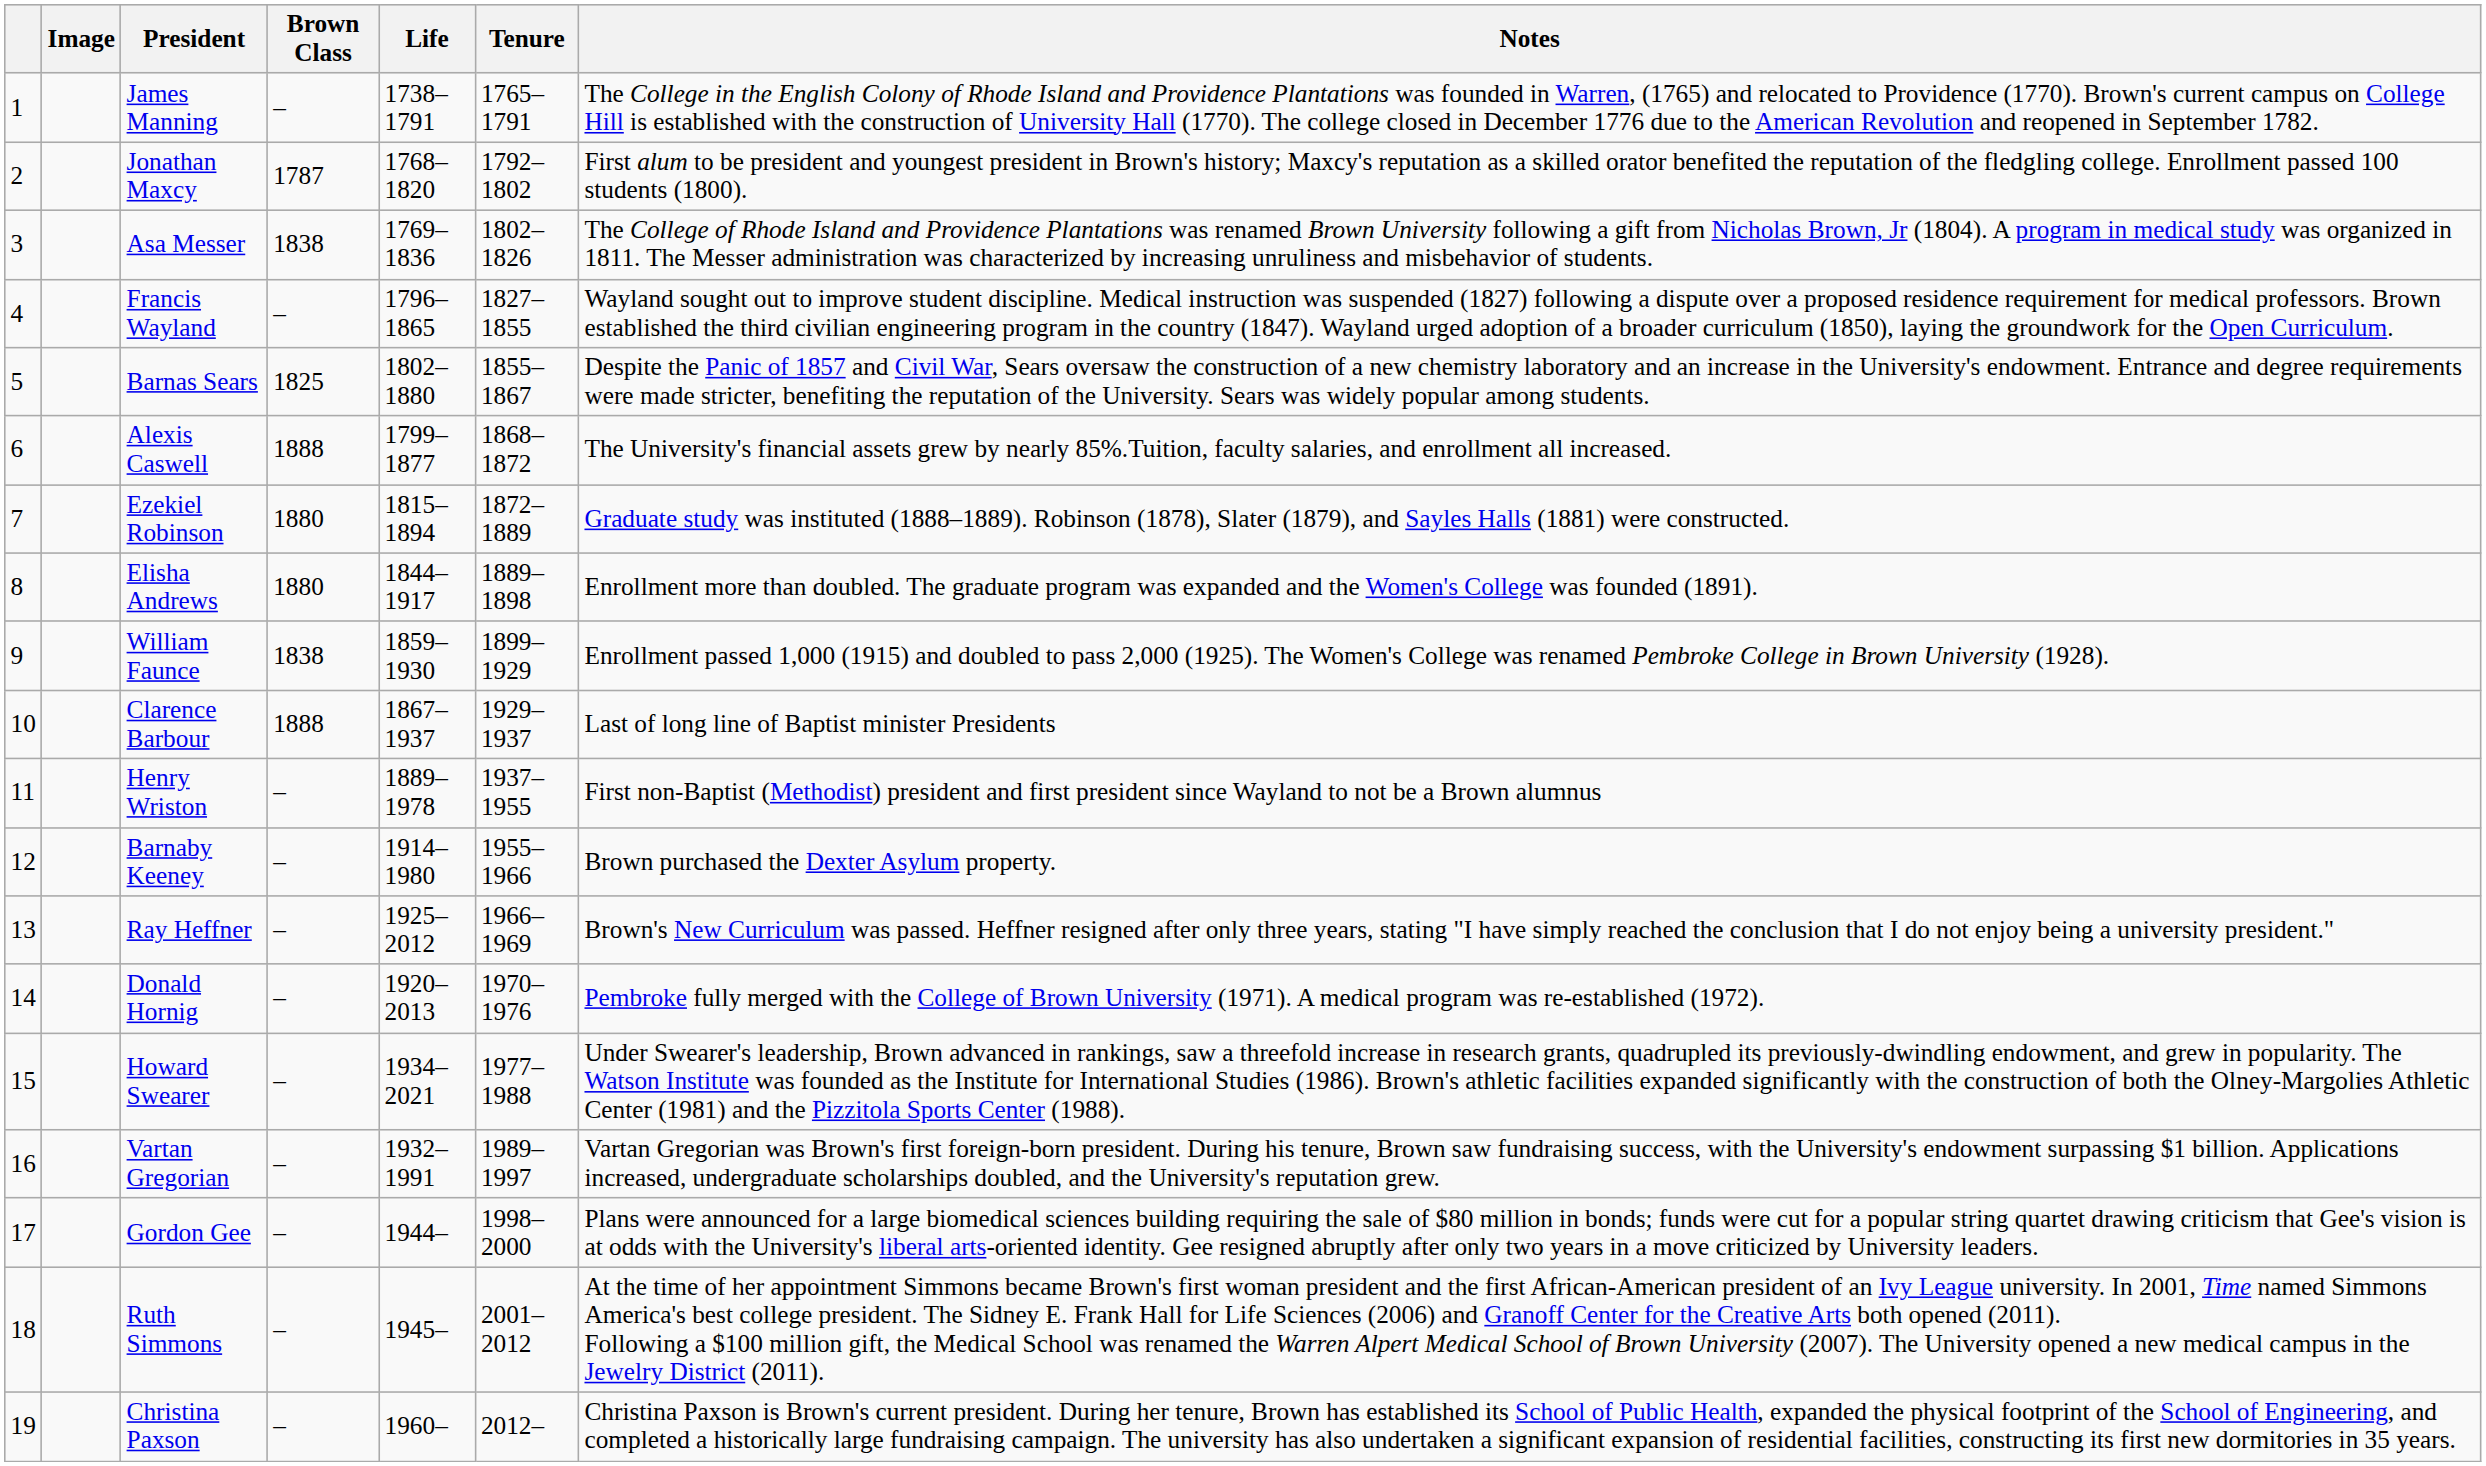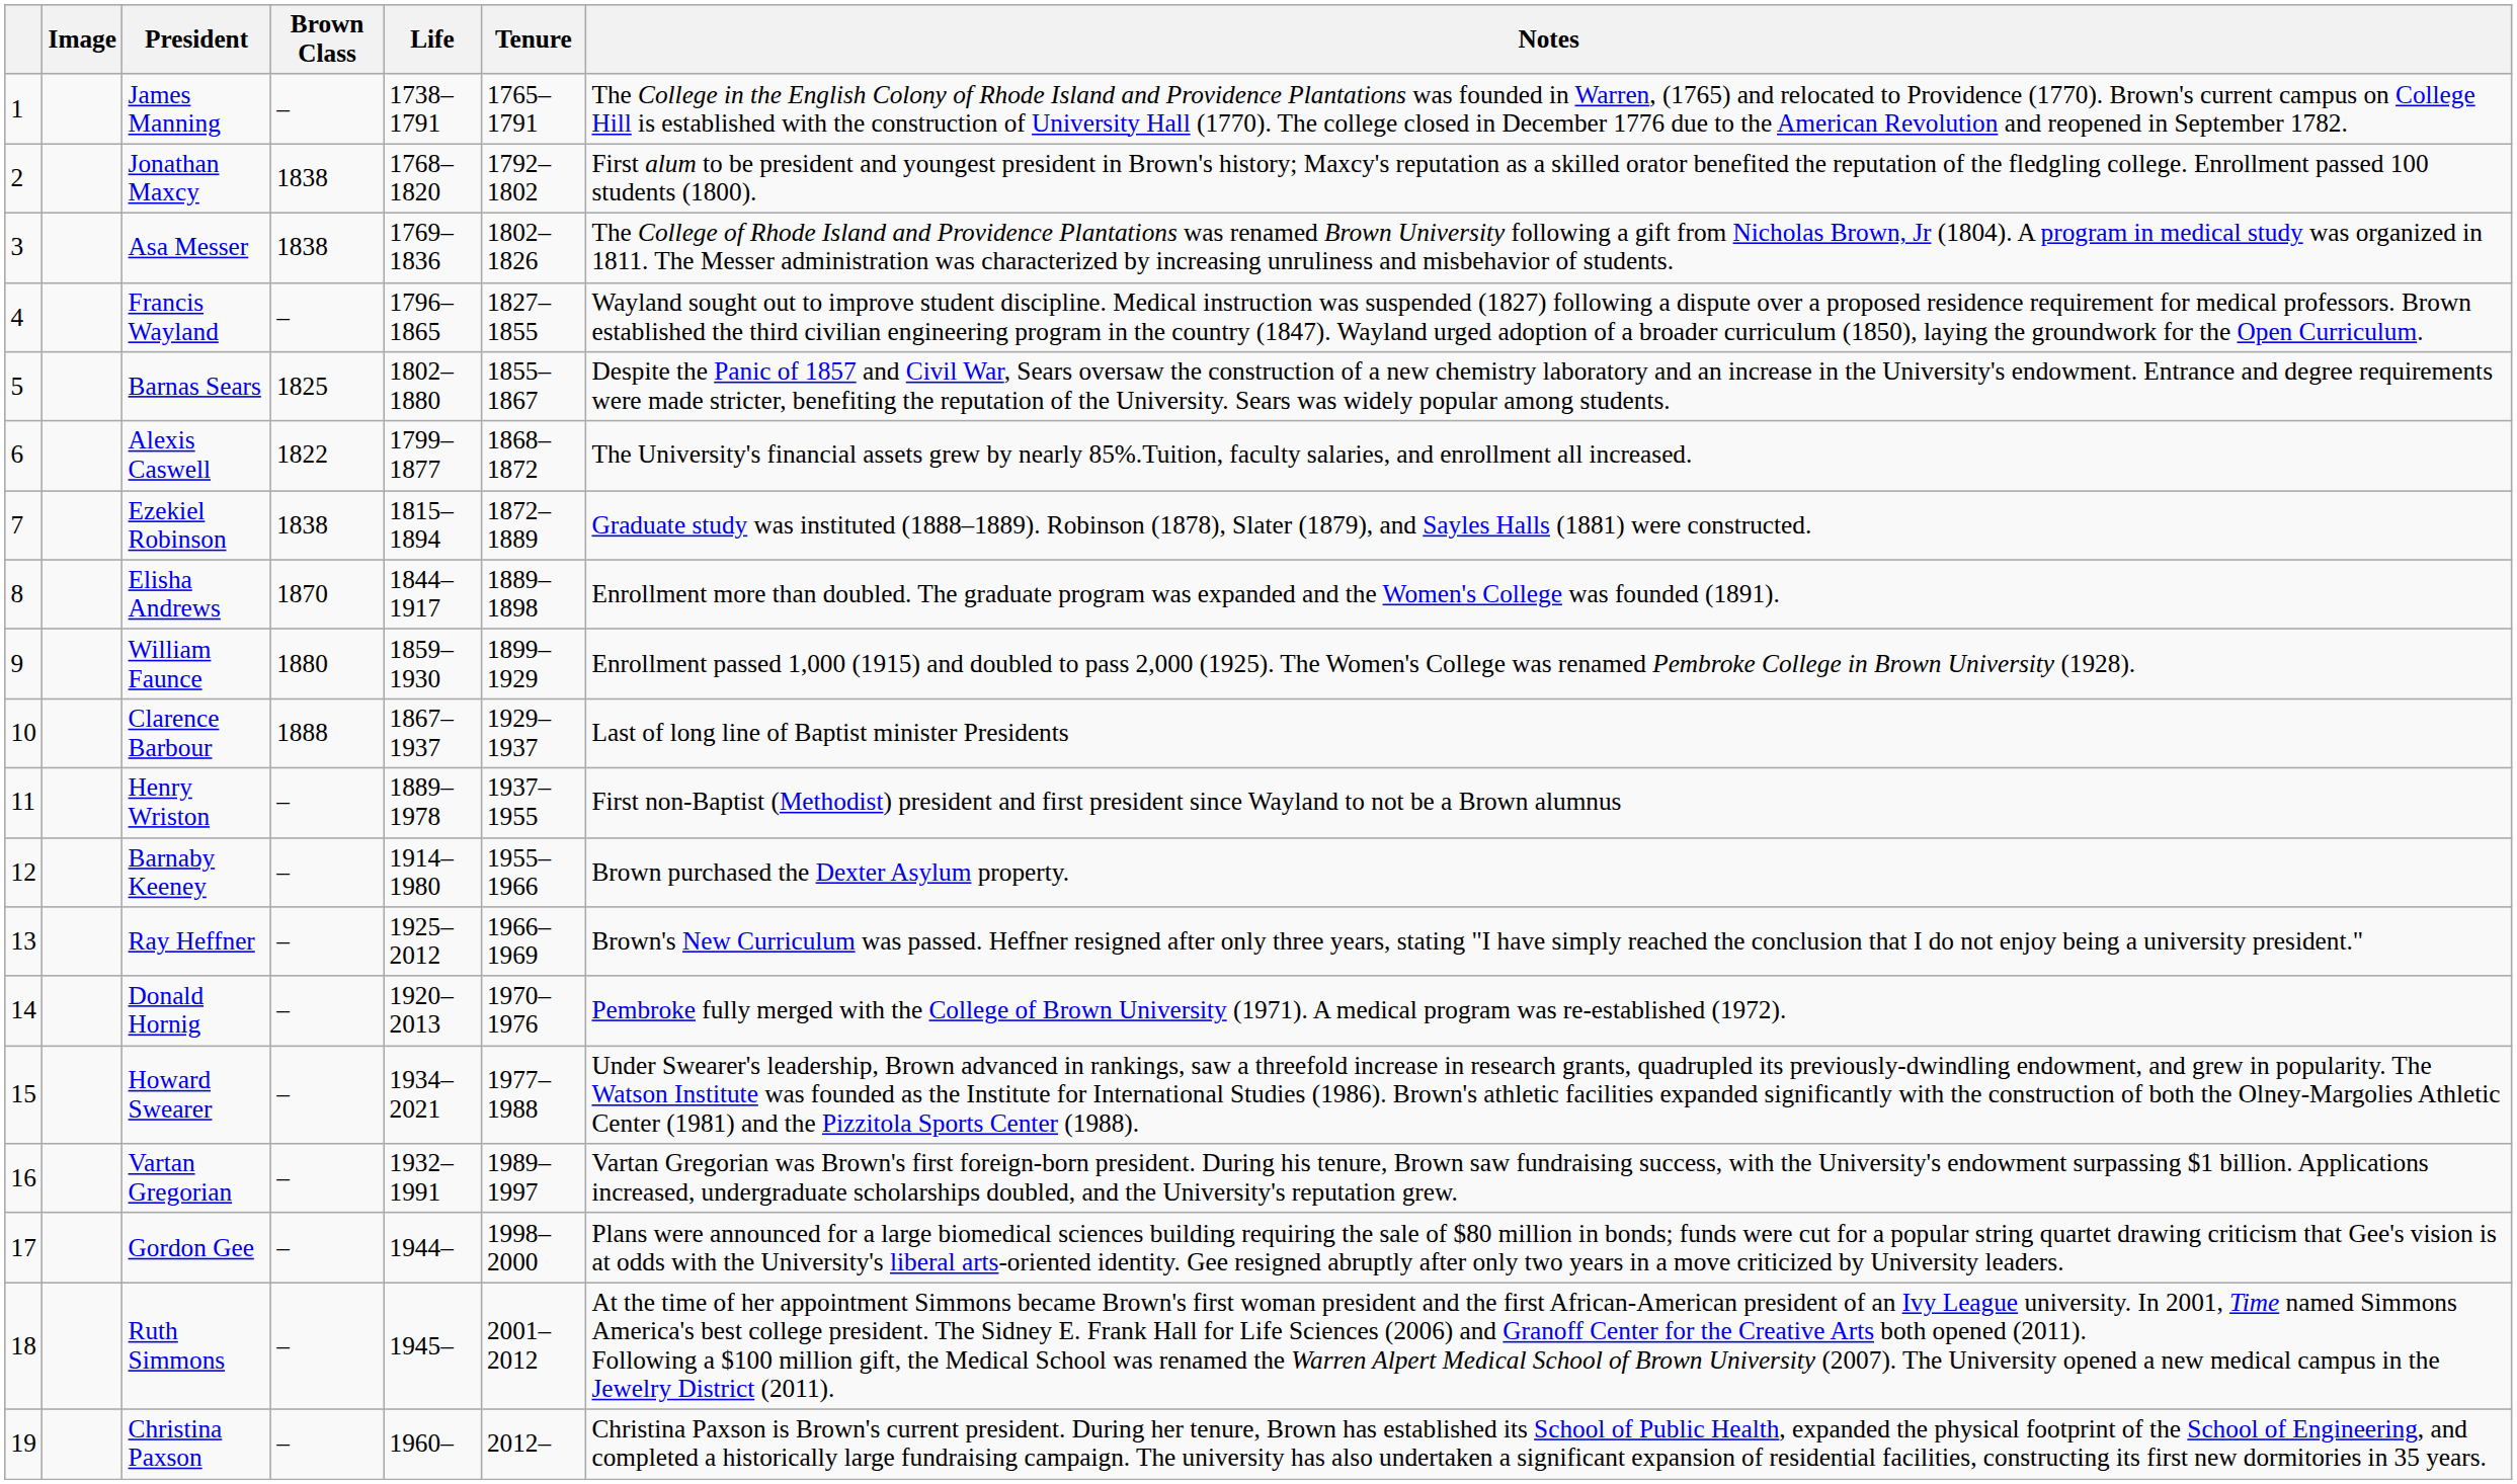Jonathan Maxcy | Brown Class: 1787 -> 1838
Alexis Caswell | Brown Class: 1888 -> 1822
Ezekiel Robinson | Brown Class: 1880 -> 1838
Elisha Andrews | Brown Class: 1880 -> 1870
William Faunce | Brown Class: 1838 -> 1880
